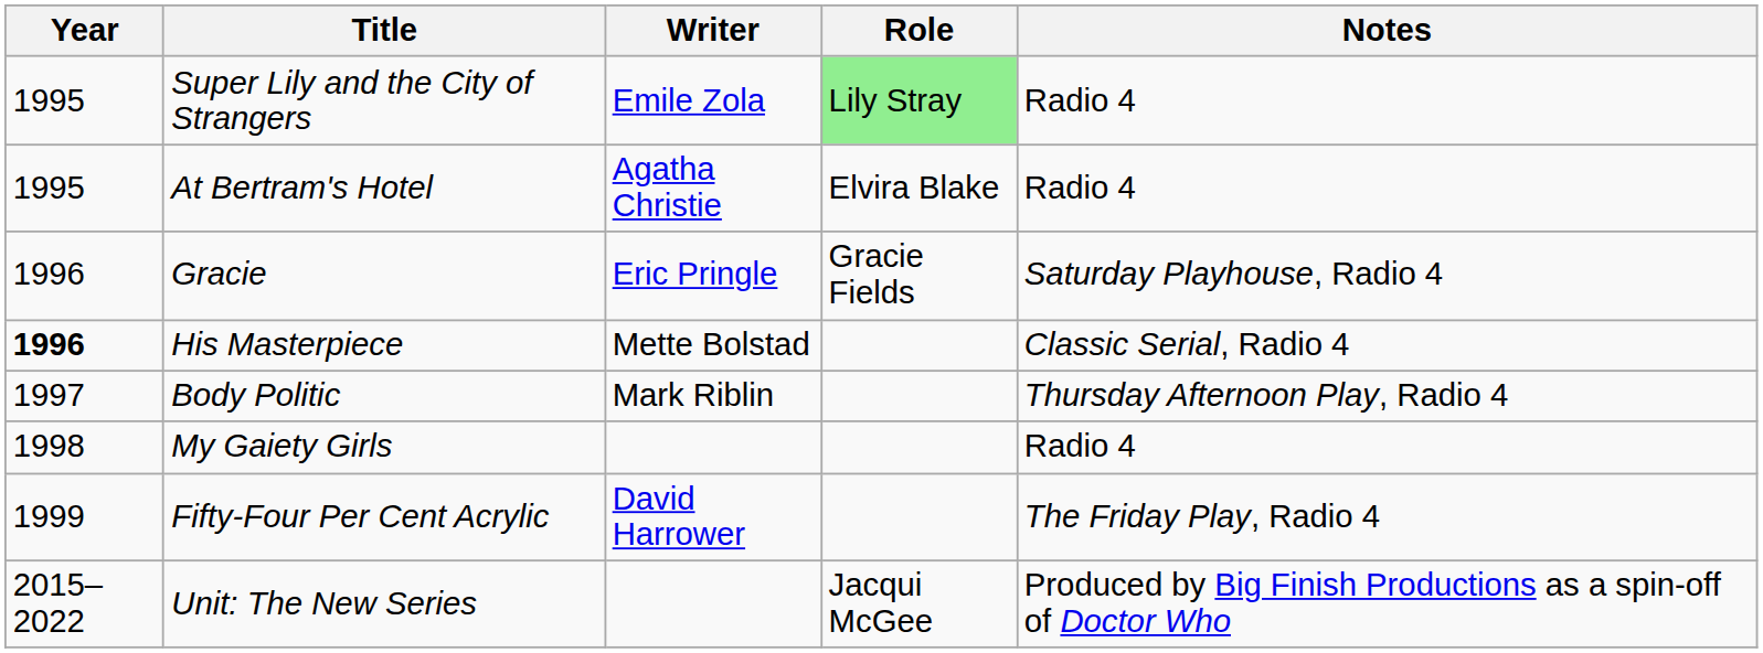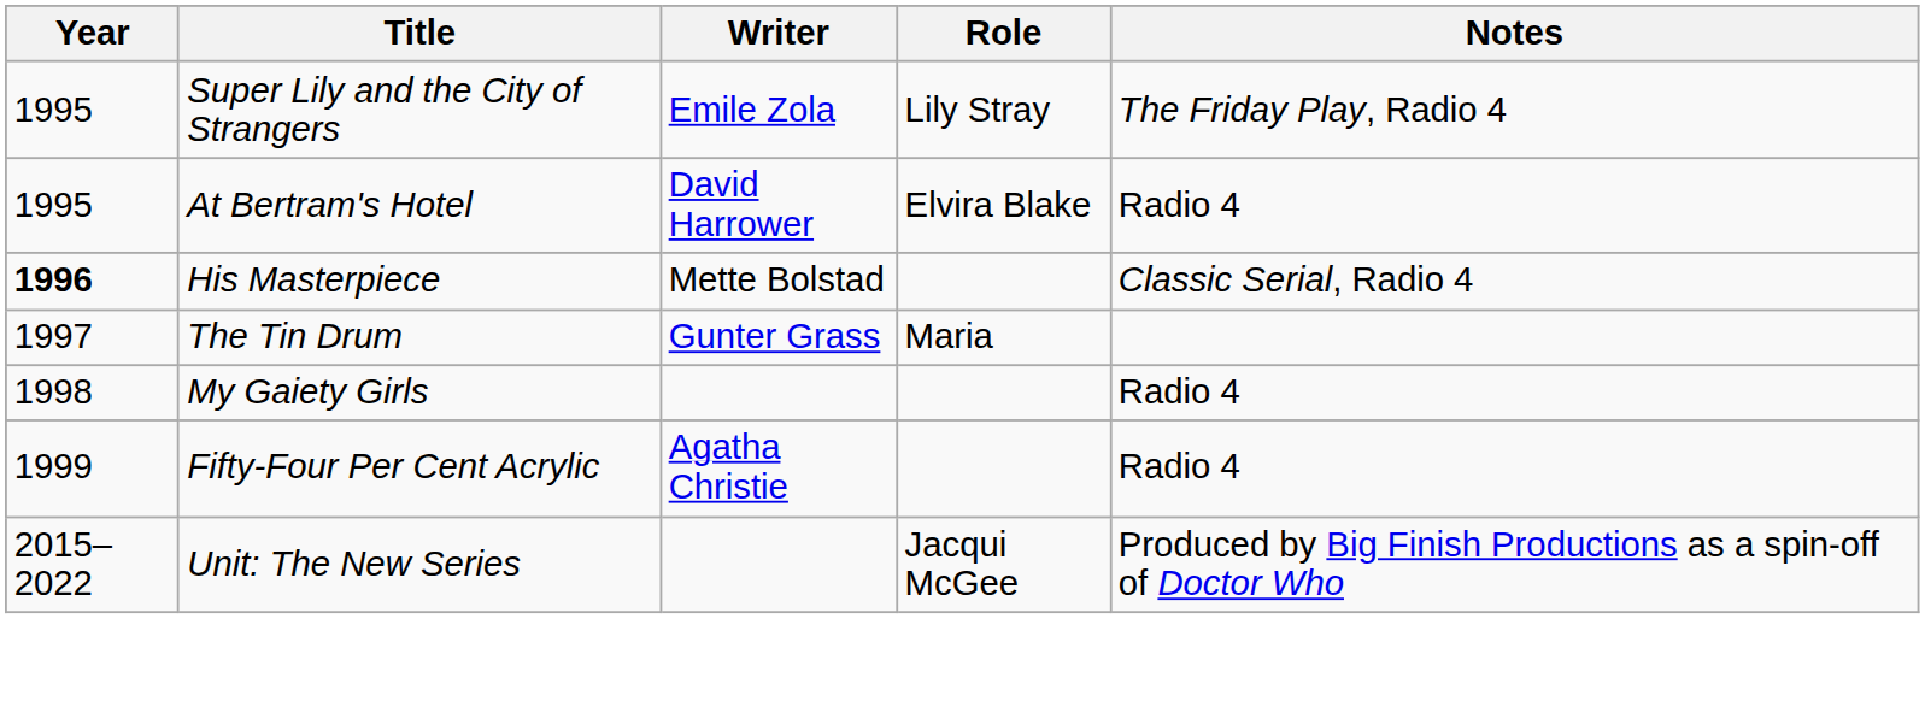Super Lily and the City of Strangers | Role: lightgreen background -> no background
Super Lily and the City of Strangers | Notes: Radio 4 -> The Friday Play, Radio 4
At Bertram's Hotel | Writer: Agatha Christie -> David Harrower
- row: 1996 | Gracie | Eric Pringle | Gracie Fields | Saturday Playhouse, Radio 4
+ row: 1997 | The Tin Drum | Gunter Grass | Maria
- row: 1997 | Body Politic | Mark Riblin | Thursday Afternoon Play, Radio 4
Fifty-Four Per Cent Acrylic | Writer: David Harrower -> Agatha Christie
Fifty-Four Per Cent Acrylic | Notes: The Friday Play, Radio 4 -> Radio 4
